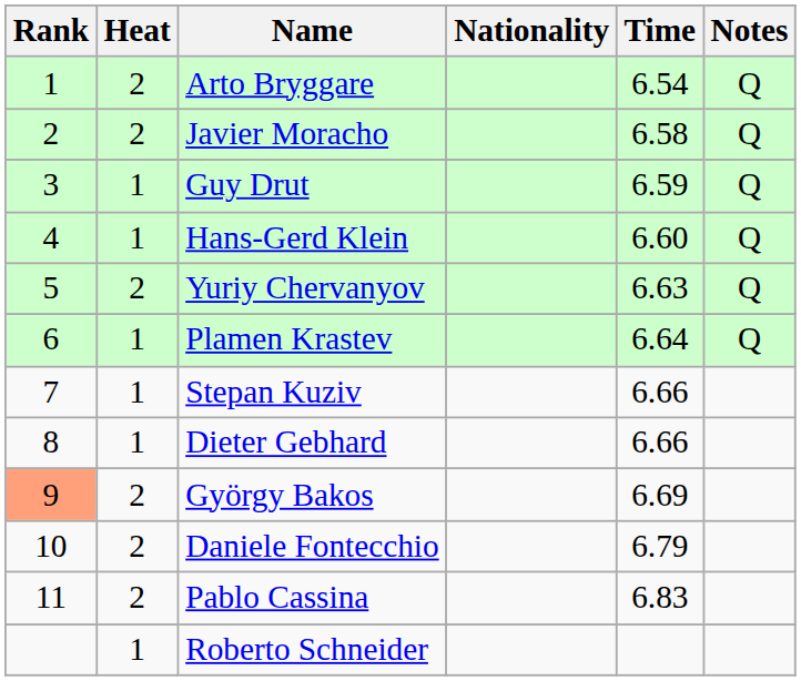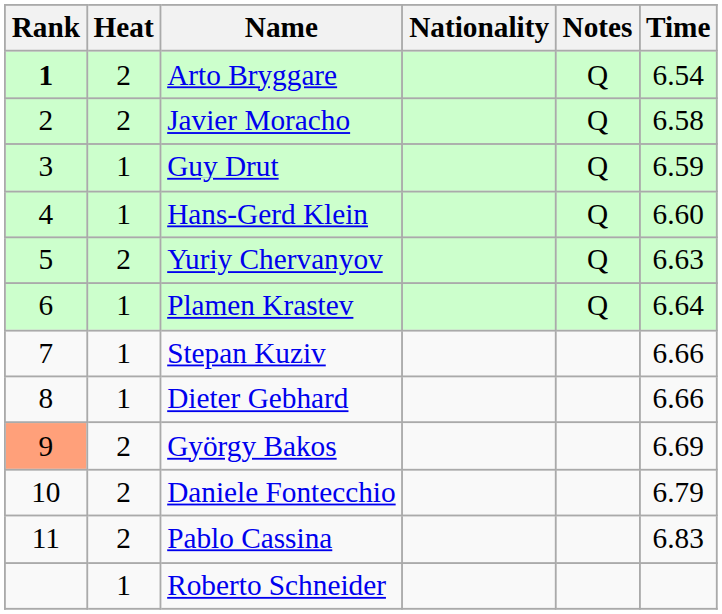columns swapped: Time <-> Notes
Arto Bryggare | Rank: normal -> bold
